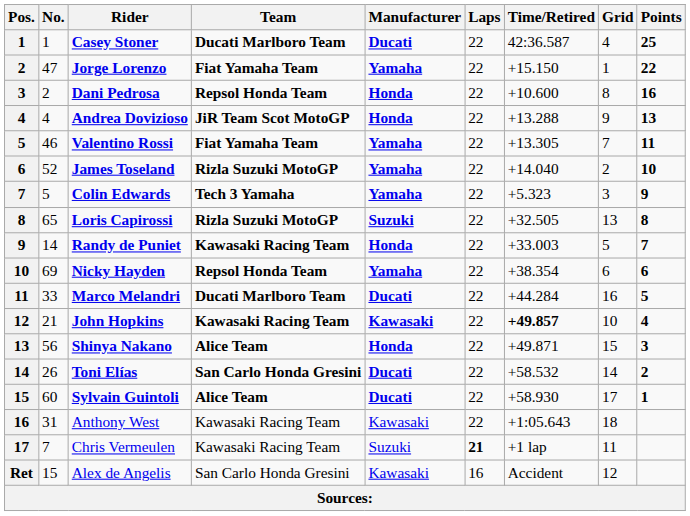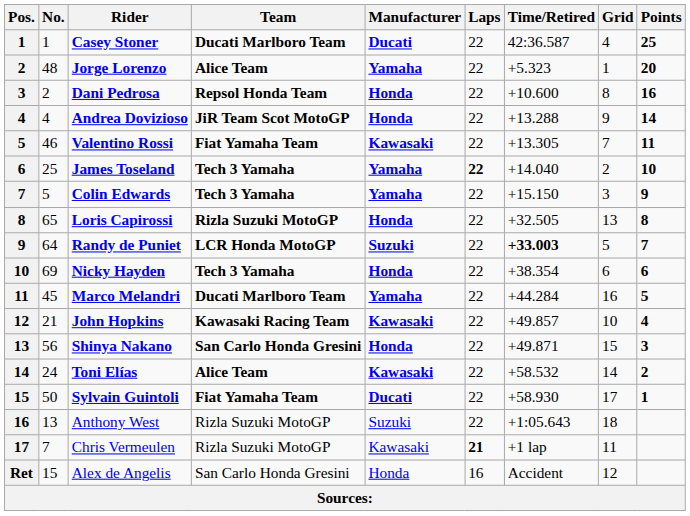Jorge Lorenzo | No.: 47 -> 48
Jorge Lorenzo | Team: Fiat Yamaha Team -> Alice Team
Jorge Lorenzo | Time/Retired: +15.150 -> +5.323
Jorge Lorenzo | Points: 22 -> 20
Andrea Dovizioso | Points: 13 -> 14
Valentino Rossi | Manufacturer: Yamaha -> Kawasaki
James Toseland | No.: 52 -> 25
James Toseland | Team: Rizla Suzuki MotoGP -> Tech 3 Yamaha
James Toseland | Laps: normal -> bold
Colin Edwards | Time/Retired: +5.323 -> +15.150
Loris Capirossi | Manufacturer: Suzuki -> Honda
Randy de Puniet | No.: 14 -> 64
Randy de Puniet | Team: Kawasaki Racing Team -> LCR Honda MotoGP
Randy de Puniet | Manufacturer: Honda -> Suzuki
Randy de Puniet | Time/Retired: normal -> bold
Nicky Hayden | Team: Repsol Honda Team -> Tech 3 Yamaha
Nicky Hayden | Manufacturer: Yamaha -> Honda
Marco Melandri | No.: 33 -> 45
Marco Melandri | Manufacturer: Ducati -> Yamaha
John Hopkins | Time/Retired: bold -> normal
Shinya Nakano | Team: Alice Team -> San Carlo Honda Gresini
Toni Elías | No.: 26 -> 24
Toni Elías | Team: San Carlo Honda Gresini -> Alice Team
Toni Elías | Manufacturer: Ducati -> Kawasaki
Sylvain Guintoli | No.: 60 -> 50
Sylvain Guintoli | Team: Alice Team -> Fiat Yamaha Team
Anthony West | No.: 31 -> 13
Anthony West | Team: Kawasaki Racing Team -> Rizla Suzuki MotoGP
Anthony West | Manufacturer: Kawasaki -> Suzuki
Chris Vermeulen | Team: Kawasaki Racing Team -> Rizla Suzuki MotoGP
Chris Vermeulen | Manufacturer: Suzuki -> Kawasaki
Alex de Angelis | Manufacturer: Kawasaki -> Honda
